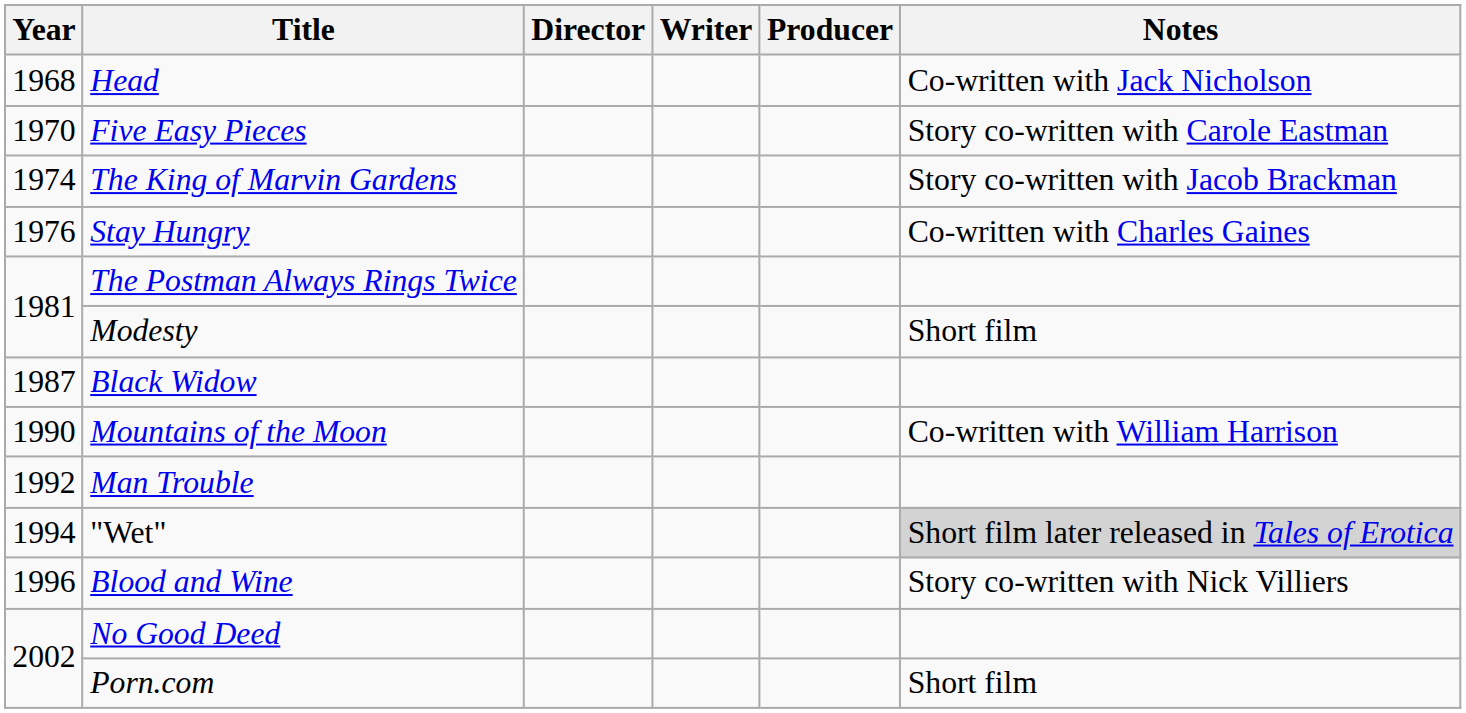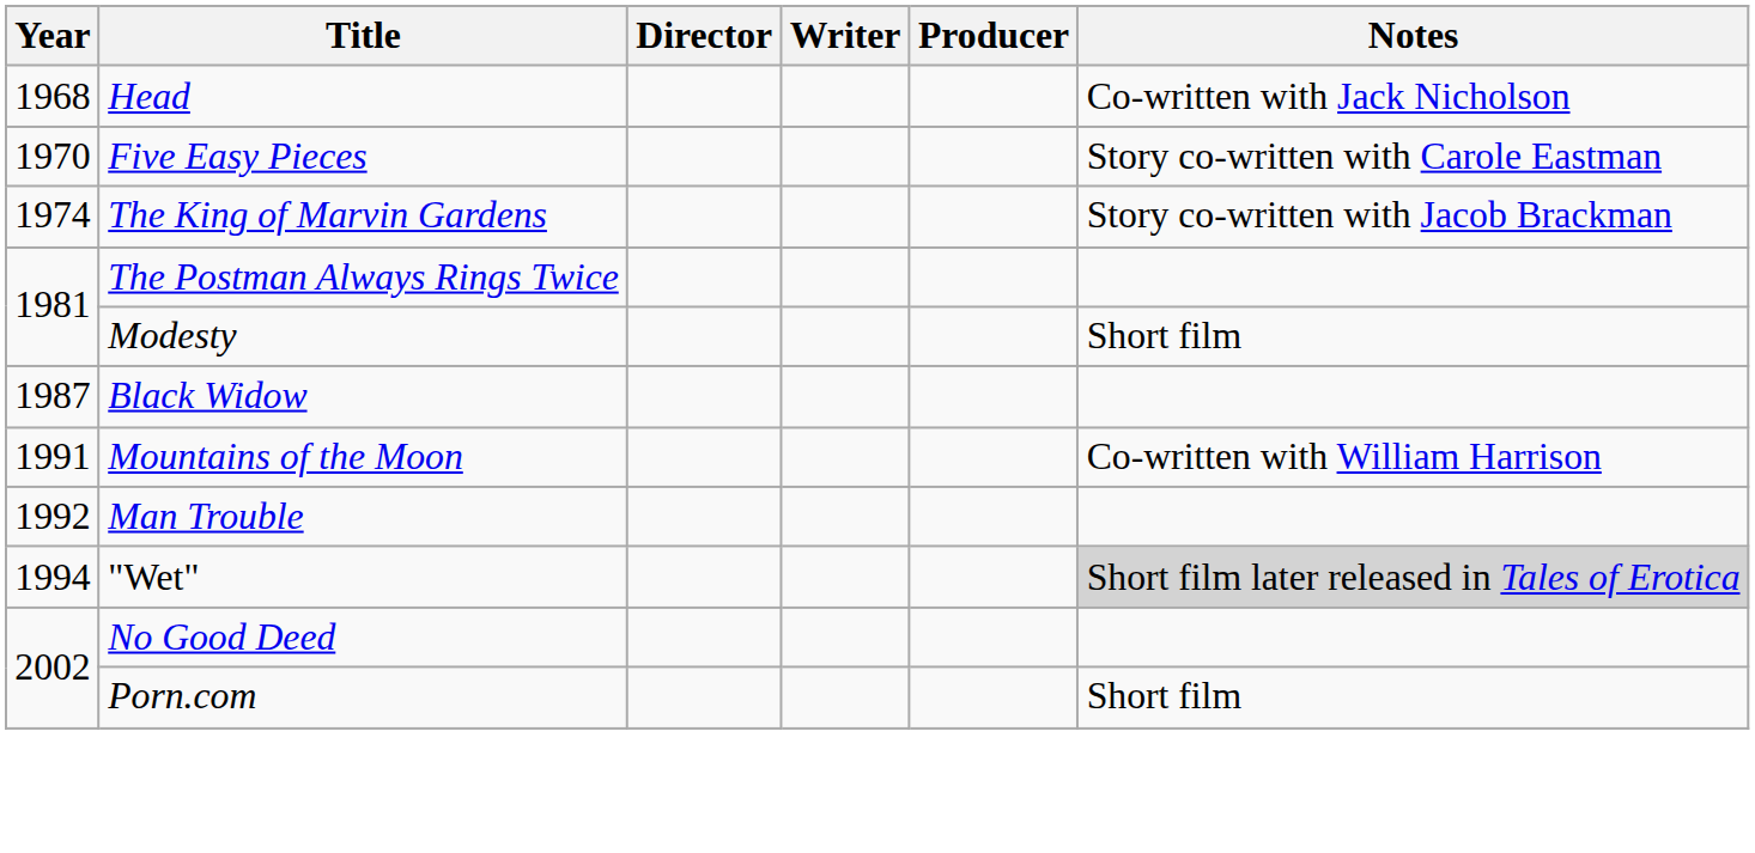- row: 1976 | Stay Hungry | Co-written with Charles Gaines
Mountains of the Moon | Year: 1990 -> 1991
- row: 1996 | Blood and Wine | Story co-written with Nick Villiers
